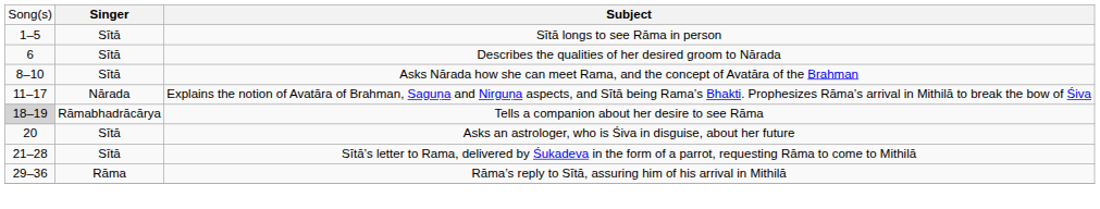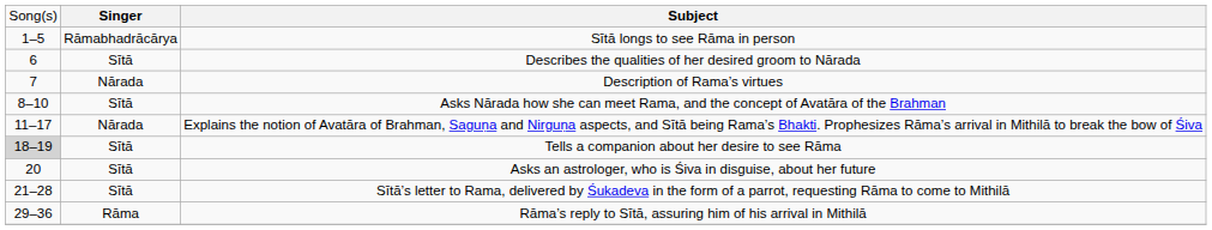Sītā longs to see Rāma in person | column 2: Sītā -> Rāmabhadrācārya
+ row: 7 | Nārada | Description of Rama’s virtues
Tells a companion about her desire to see Rāma | column 2: Rāmabhadrācārya -> Sītā
